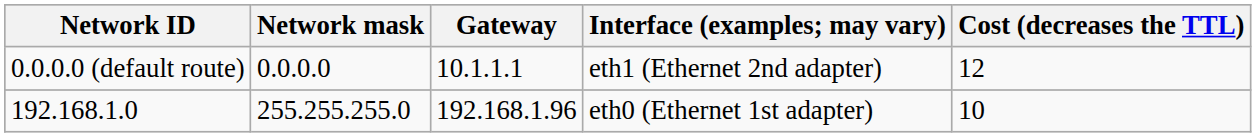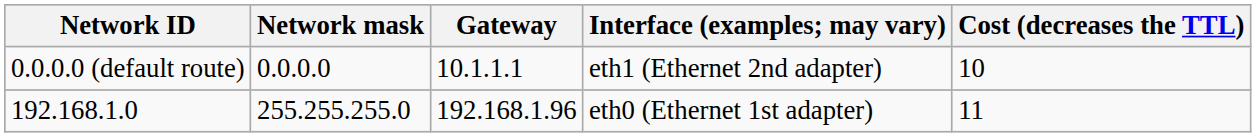0.0.0.0 (default route) | Cost (decreases the TTL): 12 -> 10
192.168.1.0 | Cost (decreases the TTL): 10 -> 11
